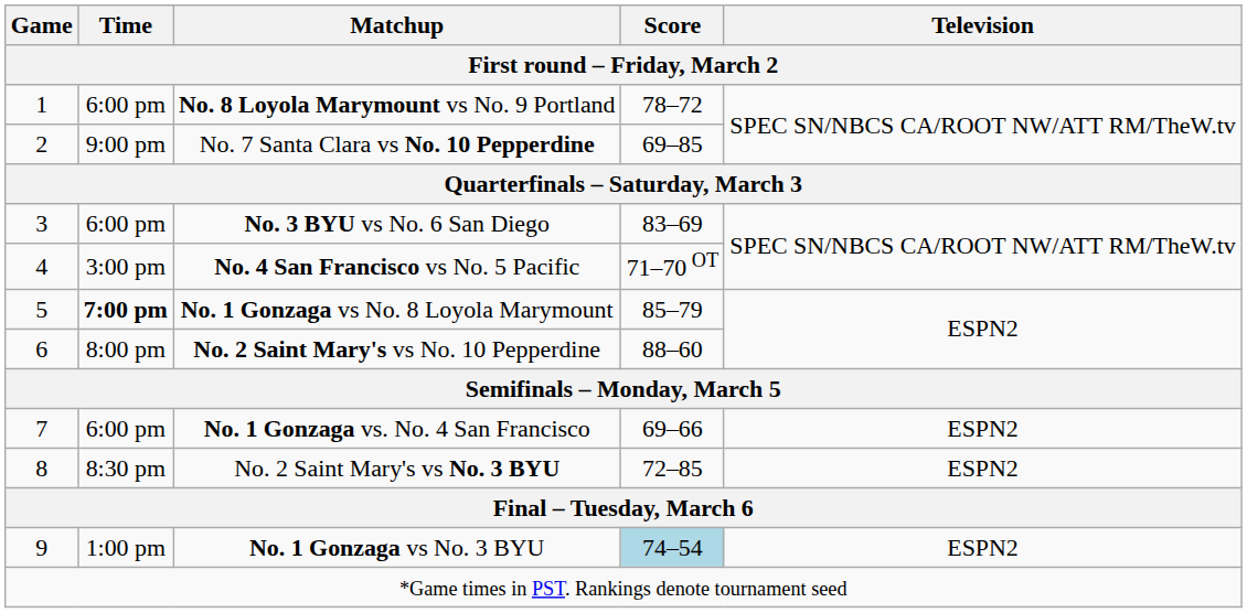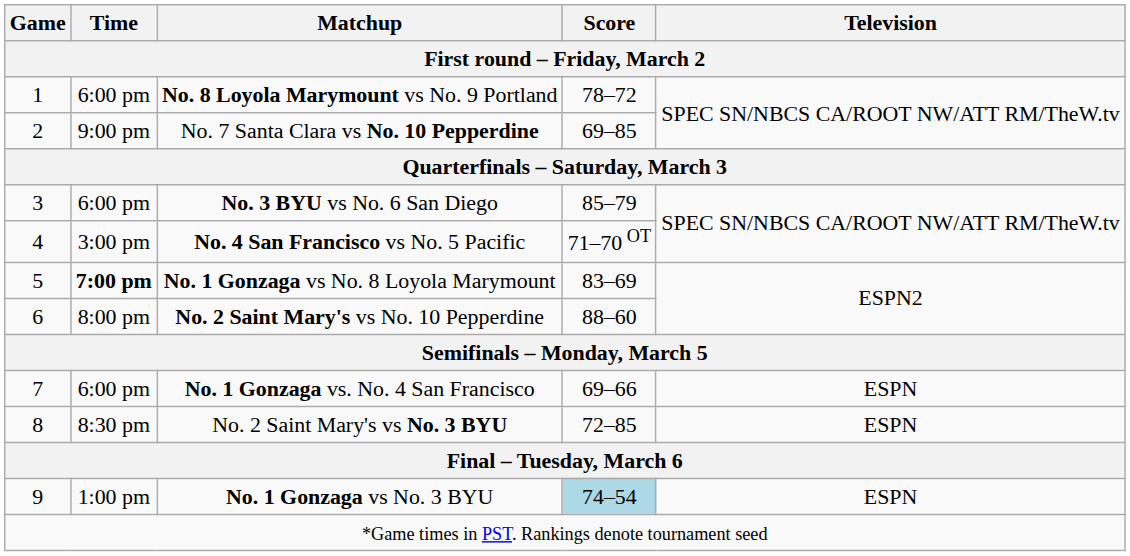No. 3 BYU vs No. 6 San Diego | Score: 83–69 -> 85–79
No. 1 Gonzaga vs No. 8 Loyola Marymount | Score: 85–79 -> 83–69
No. 1 Gonzaga vs. No. 4 San Francisco | Television: ESPN2 -> ESPN
No. 2 Saint Mary's vs No. 3 BYU | Television: ESPN2 -> ESPN
No. 1 Gonzaga vs No. 3 BYU | Television: ESPN2 -> ESPN
